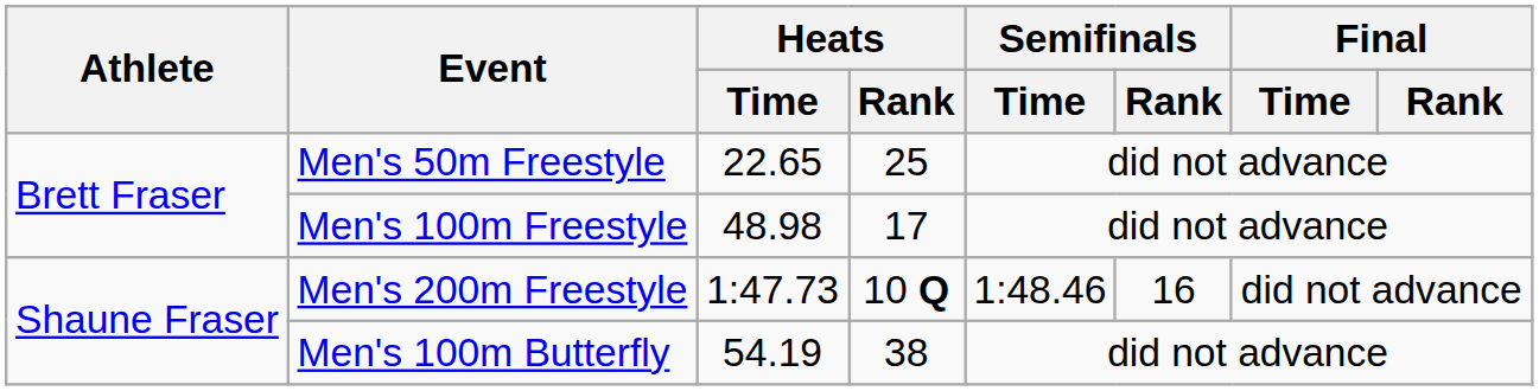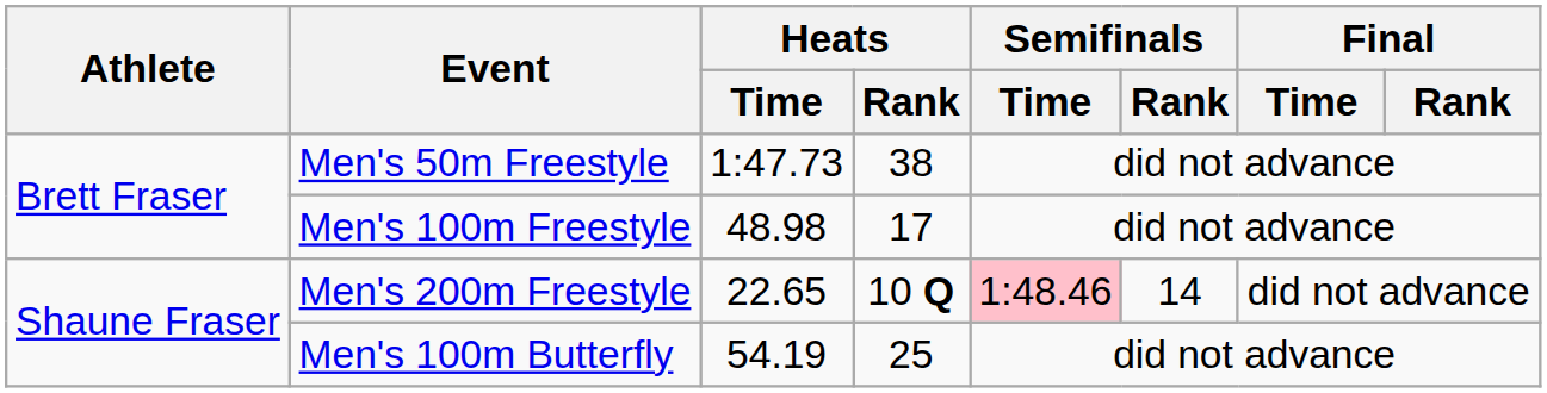Men's 50m Freestyle | Heats / Time: 22.65 -> 1:47.73
Men's 50m Freestyle | Heats / Rank: 25 -> 38
Men's 200m Freestyle | Heats / Time: 1:47.73 -> 22.65
Men's 200m Freestyle | Semifinals / Time: no background -> pink background
Men's 200m Freestyle | Semifinals / Rank: 16 -> 14
Men's 100m Butterfly | Heats / Rank: 38 -> 25
